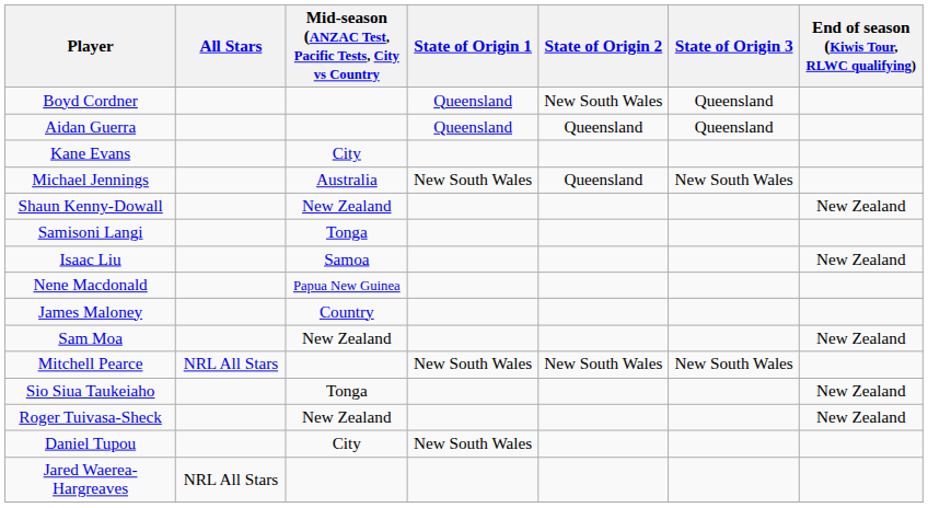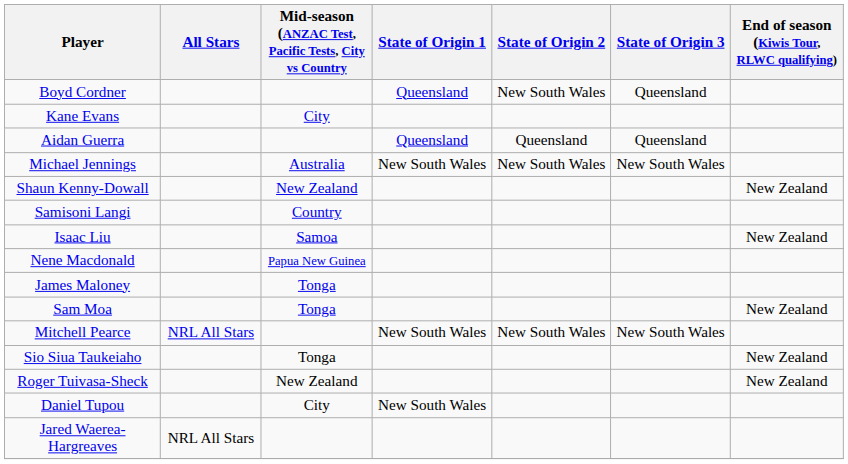rows swapped: Kane Evans <-> Aidan Guerra
Michael Jennings | State of Origin 2: Queensland -> New South Wales
Samisoni Langi | Mid-season (ANZAC Test, Pacific Tests, City vs Country: Tonga -> Country
James Maloney | Mid-season (ANZAC Test, Pacific Tests, City vs Country: Country -> Tonga
Sam Moa | Mid-season (ANZAC Test, Pacific Tests, City vs Country: New Zealand -> Tonga
